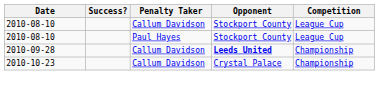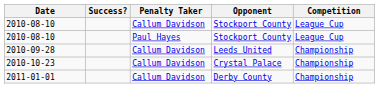2010-09-28 | Opponent: bold -> normal
+ row: 2011-01-01 | Callum Davidson | Derby County | Championship
